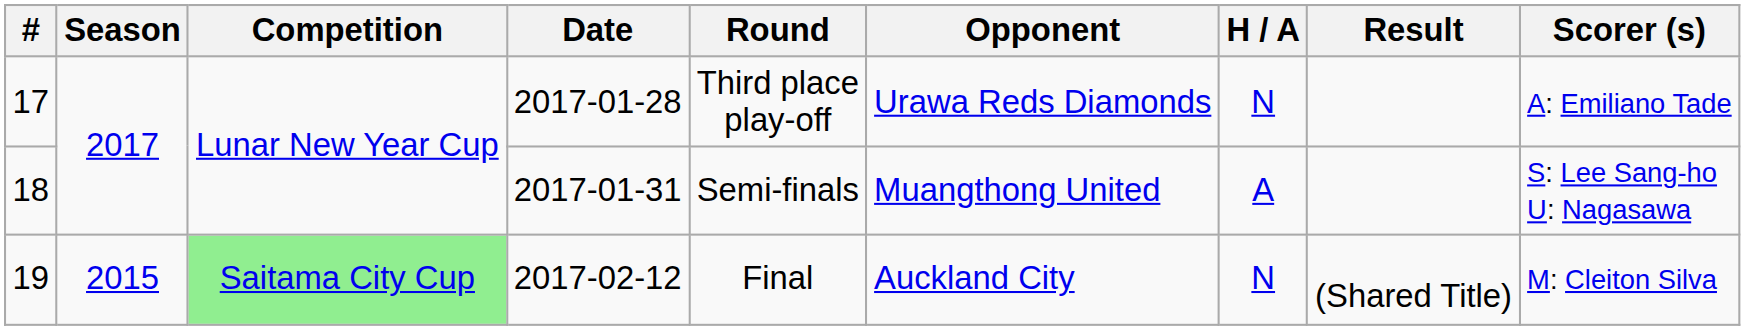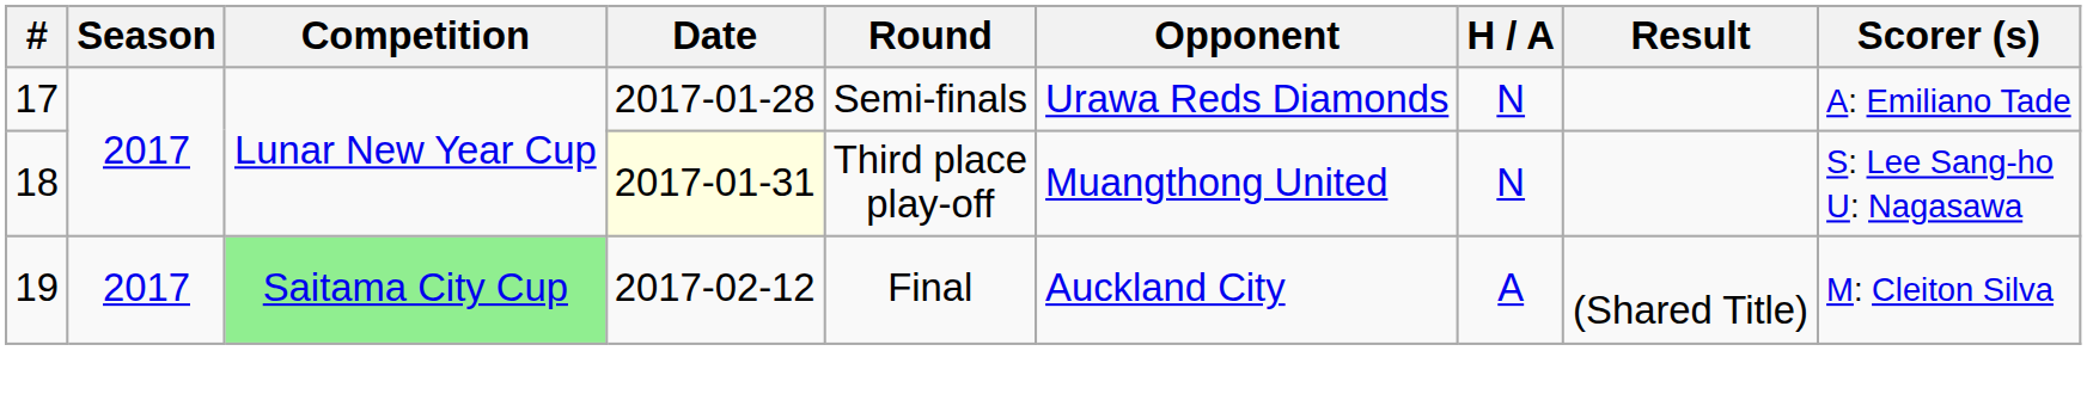17 | Round: Third place play-off -> Semi-finals
18 | Date: no background -> lightyellow background
18 | Round: Semi-finals -> Third place play-off
18 | H / A: A -> N
19 | Season: 2015 -> 2017
19 | H / A: N -> A
